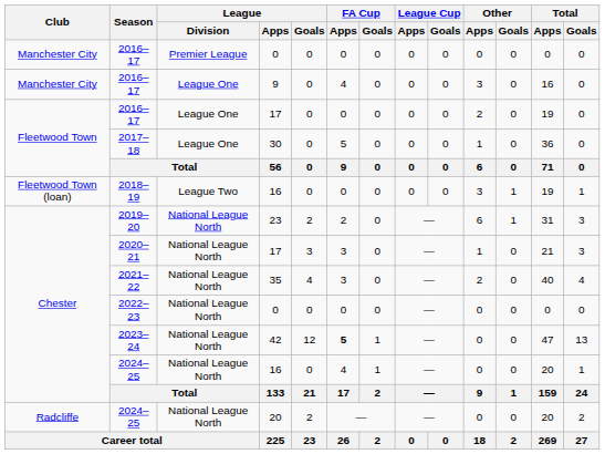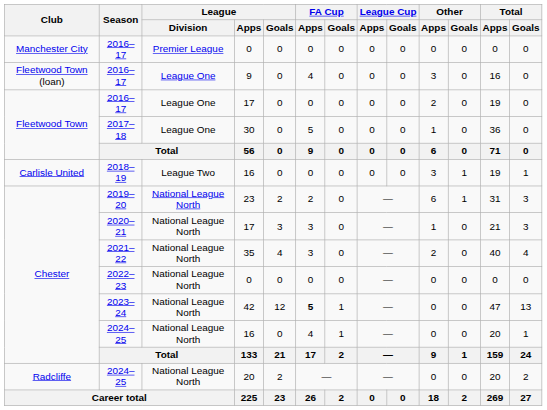2016–17 / 9 | Club: Manchester City -> Fleetwood Town (loan)
2018–19 | Club: Fleetwood Town (loan) -> Carlisle United
